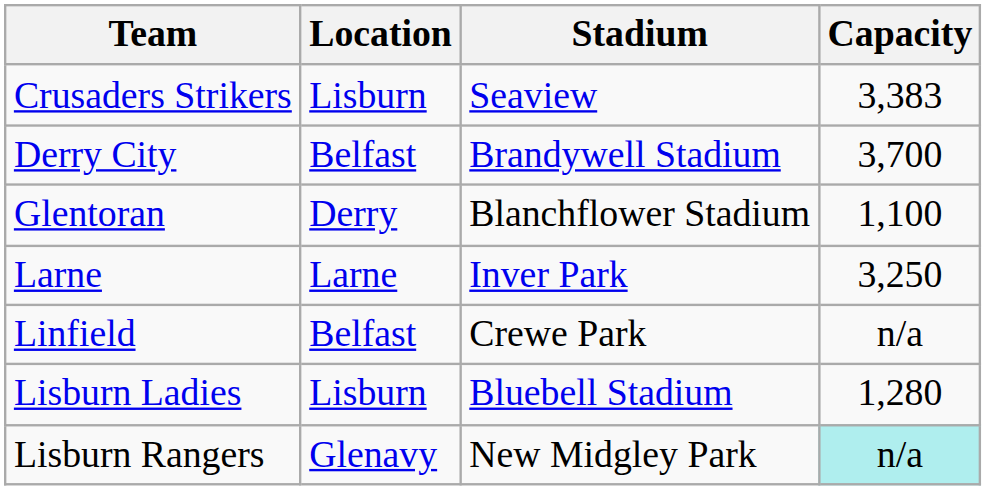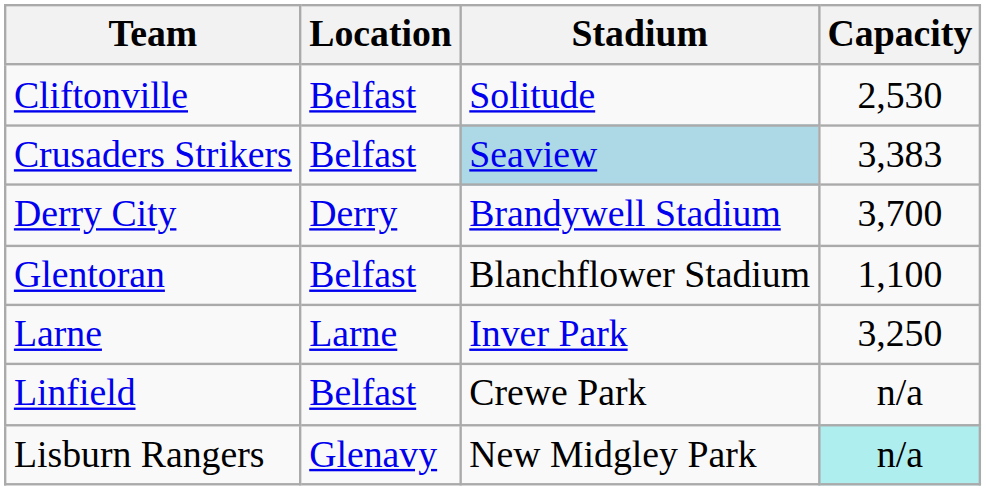+ row: Cliftonville | Belfast | Solitude | 2,530
Crusaders Strikers | Location: Lisburn -> Belfast
Crusaders Strikers | Stadium: no background -> lightblue background
Derry City | Location: Belfast -> Derry
Glentoran | Location: Derry -> Belfast
- row: Lisburn Ladies | Lisburn | Bluebell Stadium | 1,280
